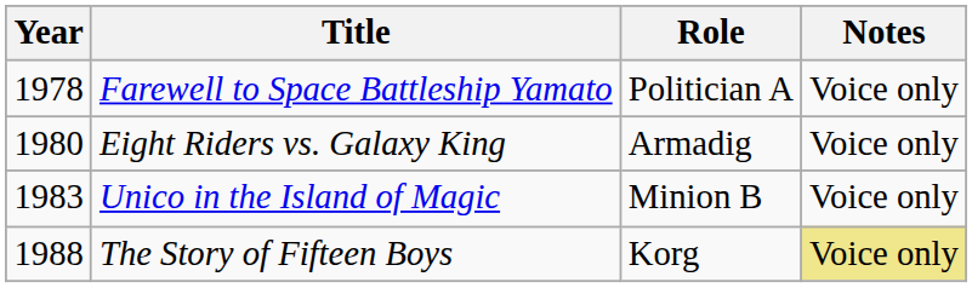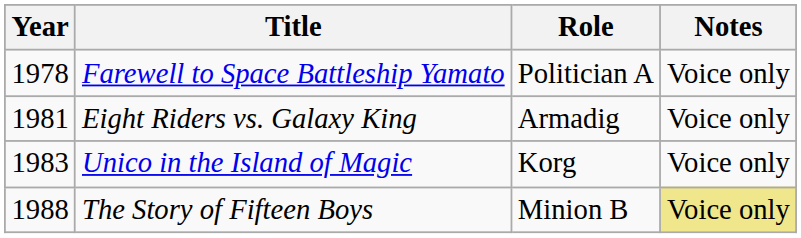Eight Riders vs. Galaxy King | Year: 1980 -> 1981
Unico in the Island of Magic | Role: Minion B -> Korg
The Story of Fifteen Boys | Role: Korg -> Minion B
